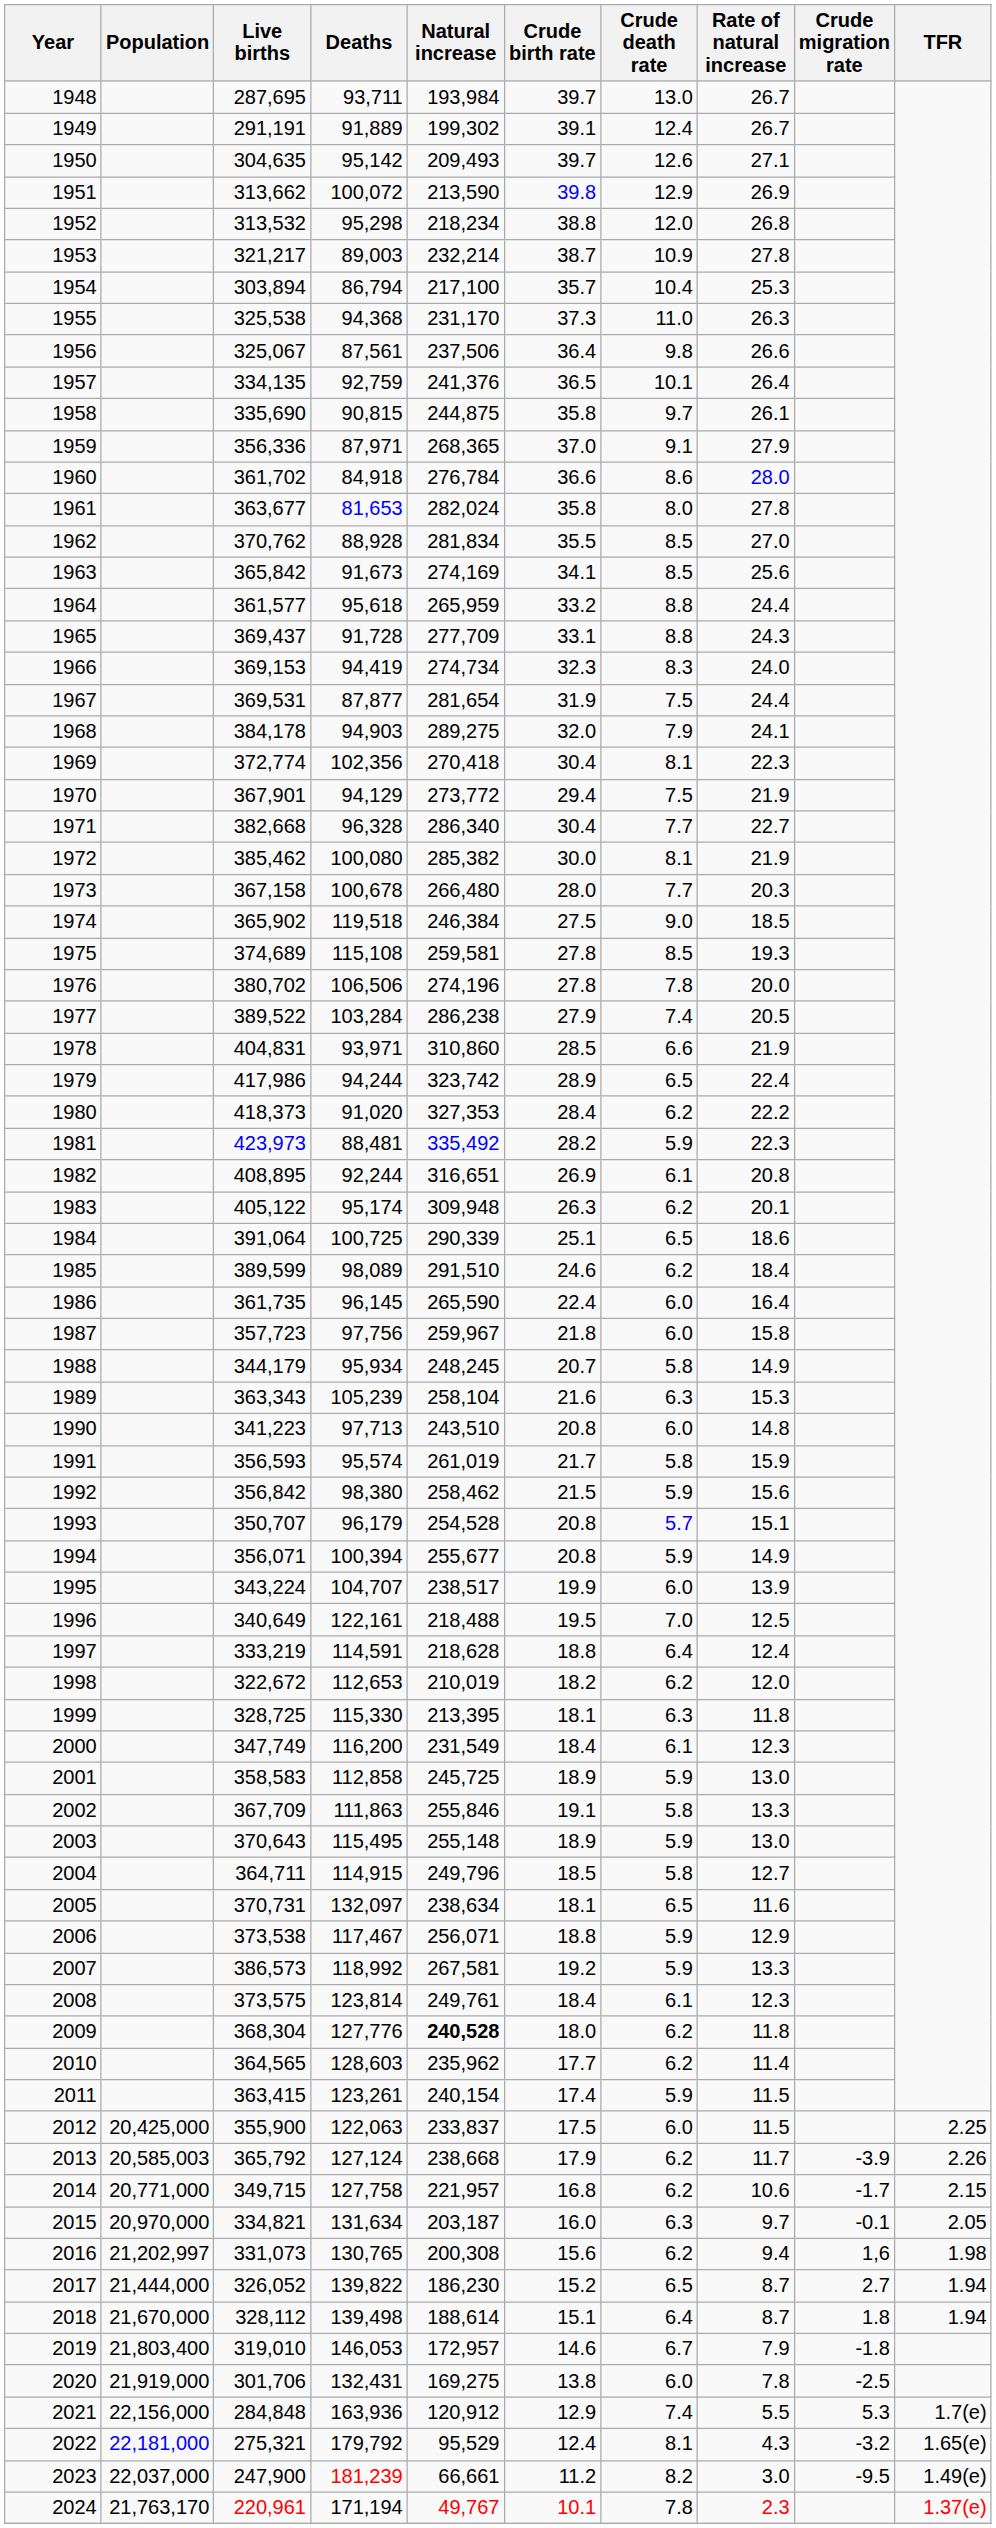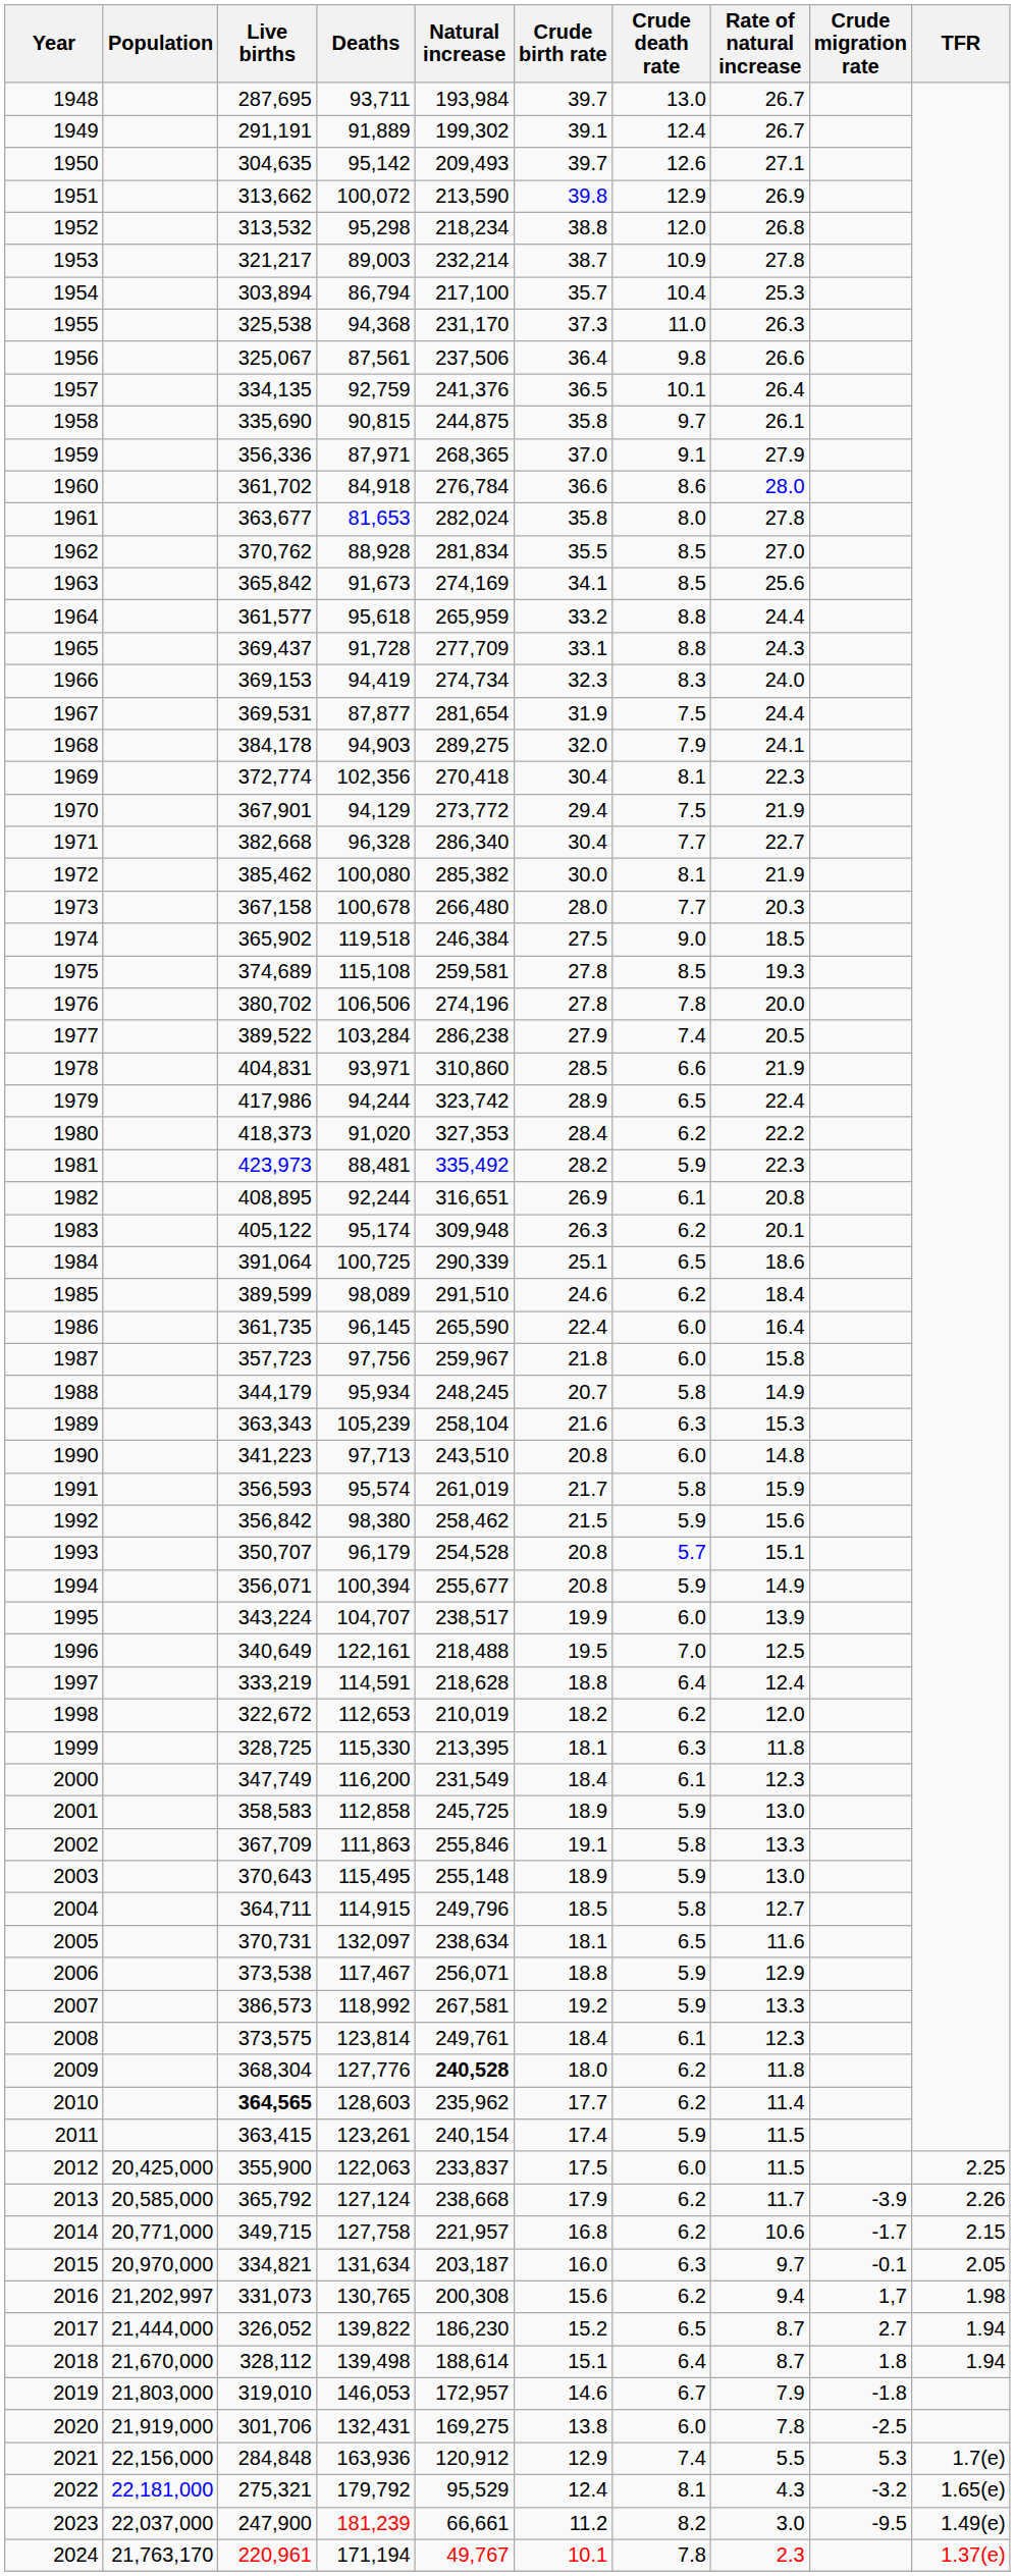2010 | Live births: normal -> bold
2013 | Population: 20,585,003 -> 20,585,000
2016 | Crude migration rate: 1,6 -> 1,7
2019 | Population: 21,803,400 -> 21,803,000
